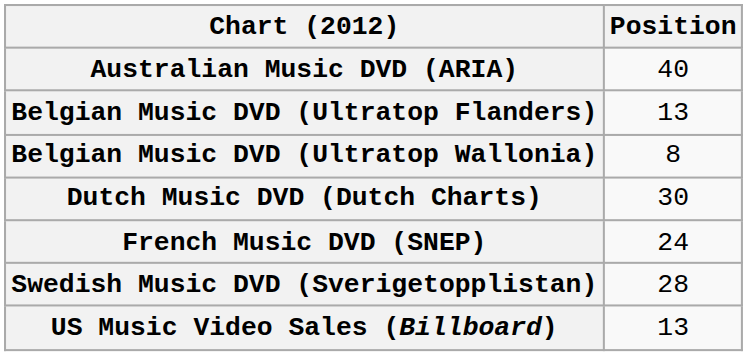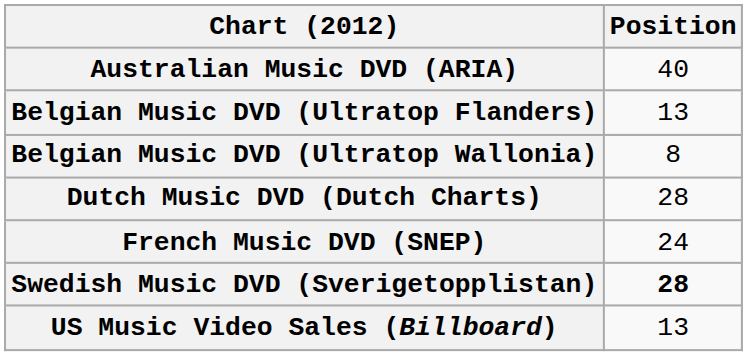Dutch Music DVD (Dutch Charts) | Position: 30 -> 28
Swedish Music DVD (Sverigetopplistan) | Position: normal -> bold
